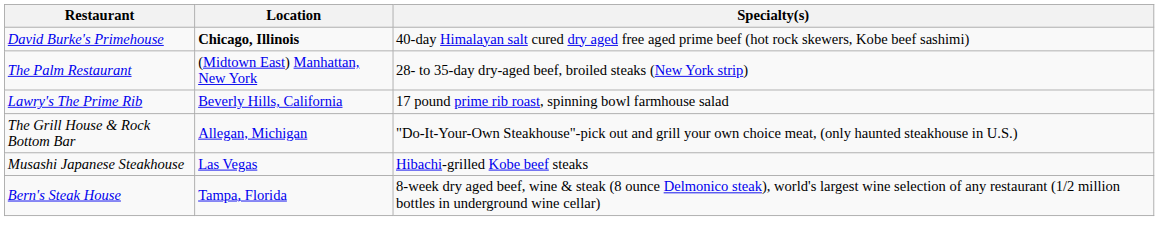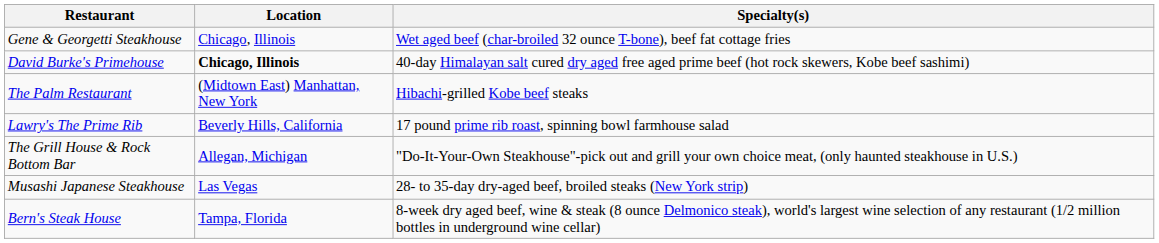+ row: Gene & Georgetti Steakhouse | Chicago, Illinois | Wet aged beef (char-broiled 32 ounce T-bone), beef fat cottage fries
The Palm Restaurant | Specialty(s): 28- to 35-day dry-aged beef, broiled steaks (New York strip) -> Hibachi-grilled Kobe beef steaks
Musashi Japanese Steakhouse | Specialty(s): Hibachi-grilled Kobe beef steaks -> 28- to 35-day dry-aged beef, broiled steaks (New York strip)
